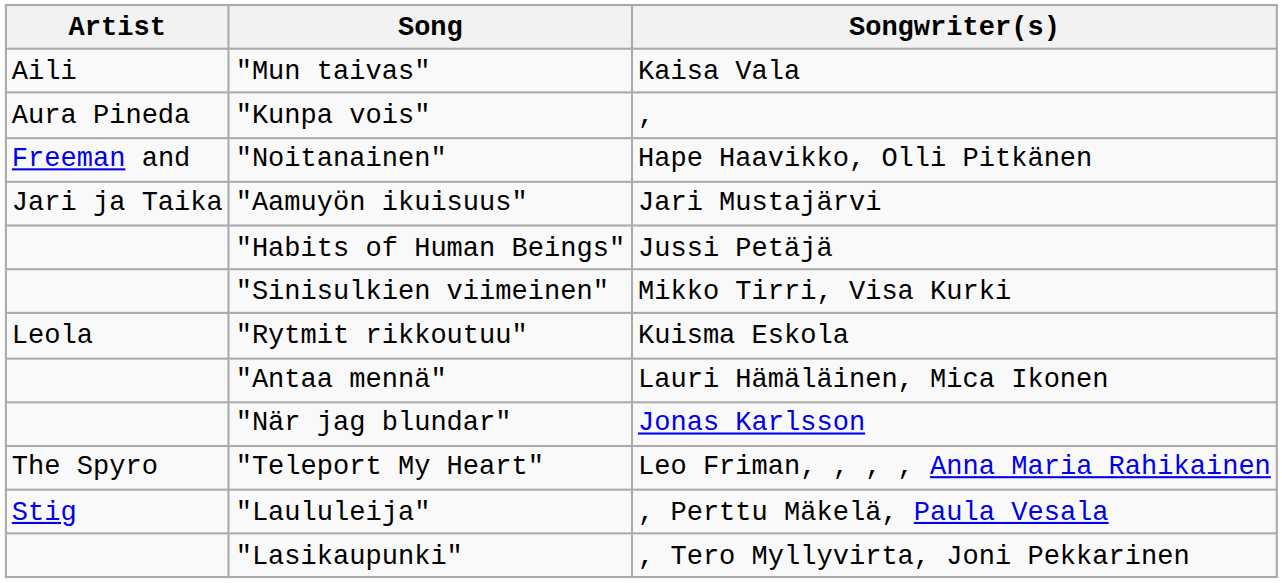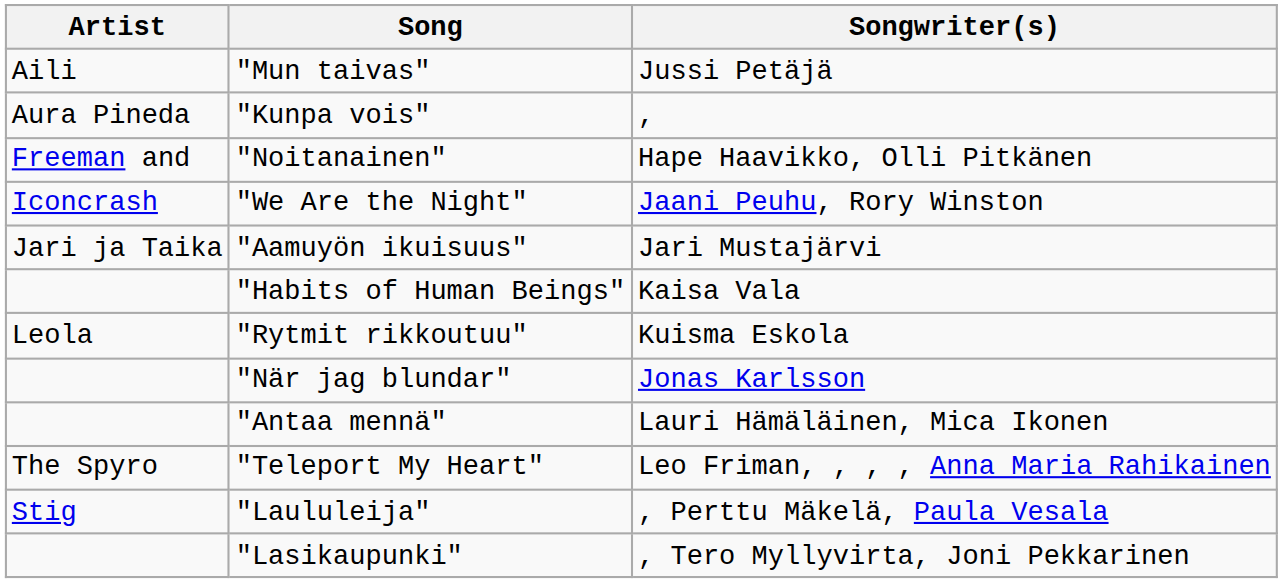"Mun taivas" | Songwriter(s): Kaisa Vala -> Jussi Petäjä
+ row: Iconcrash | "We Are the Night" | Jaani Peuhu, Rory Winston
"Habits of Human Beings" | Songwriter(s): Jussi Petäjä -> Kaisa Vala
- row: "Sinisulkien viimeinen" | Mikko Tirri, Visa Kurki
rows swapped: "Antaa mennä" <-> "När jag blundar"
